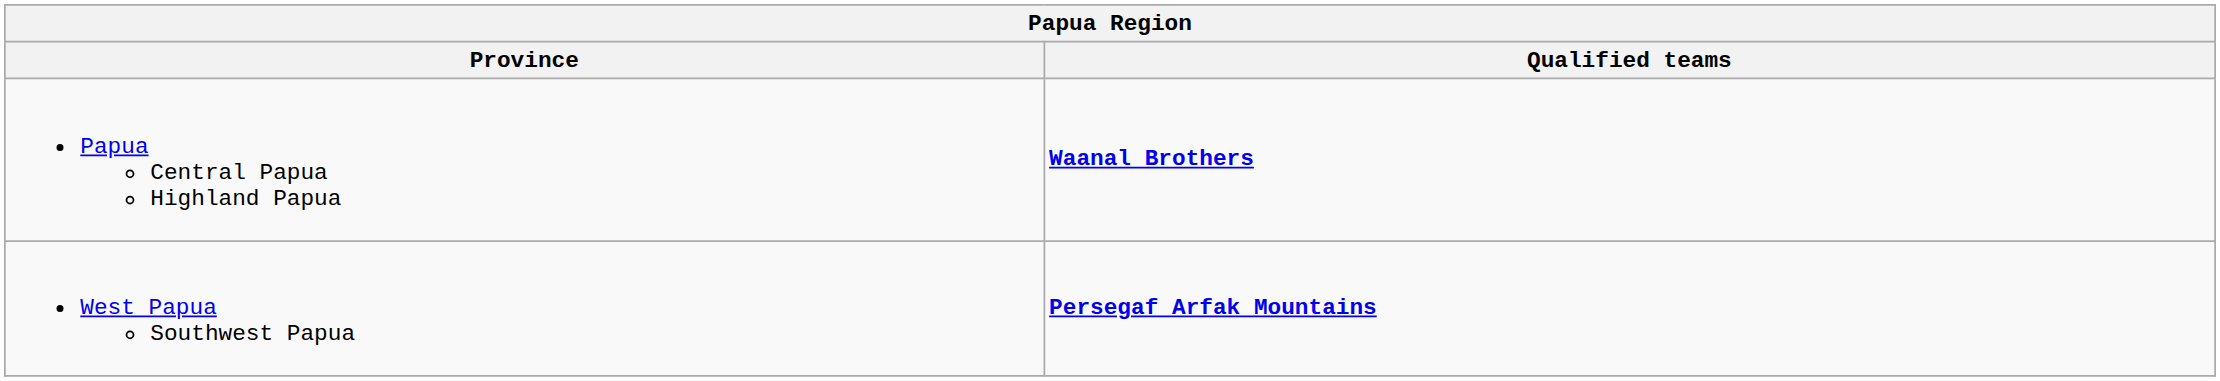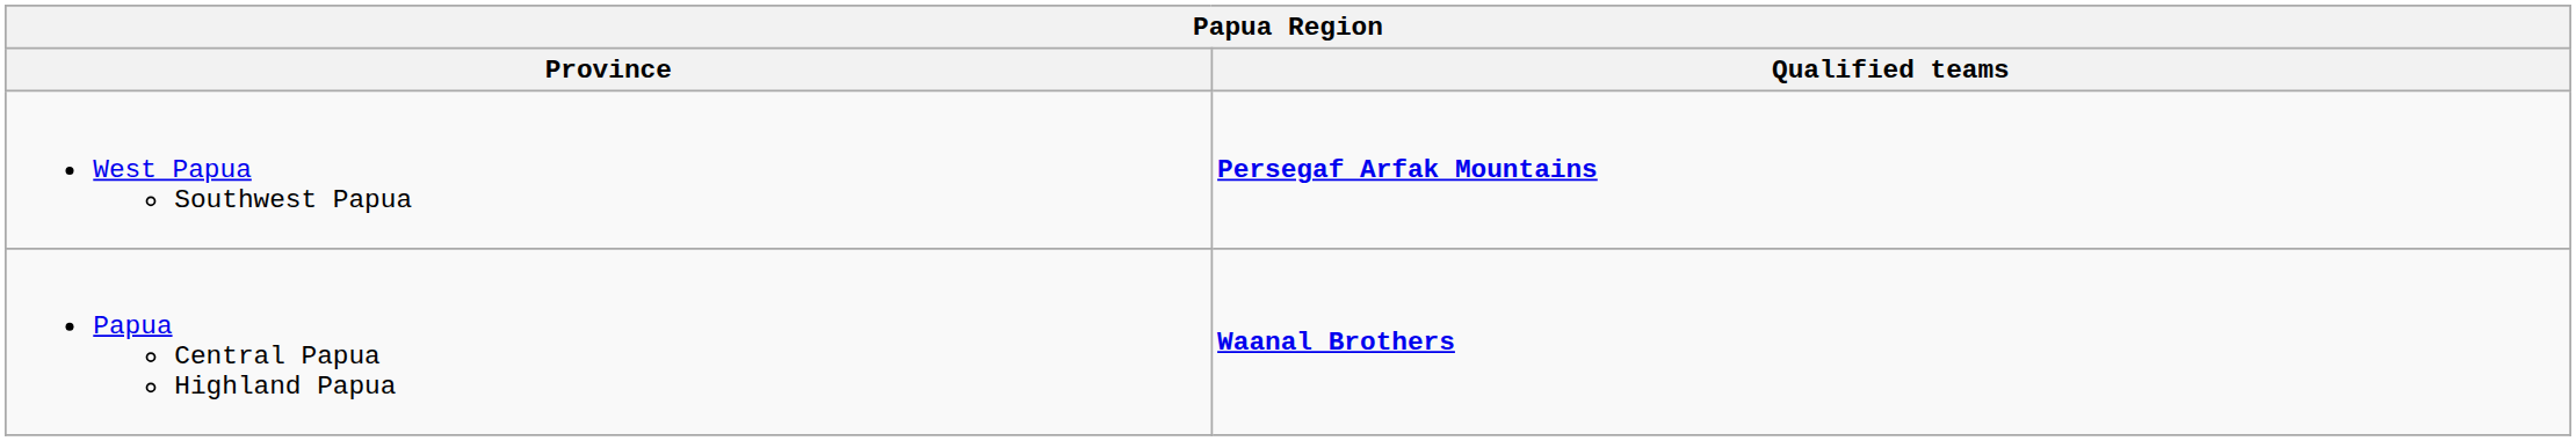rows swapped: West Papua Southwest Papua <-> Papua Central Papua Highland Papua
